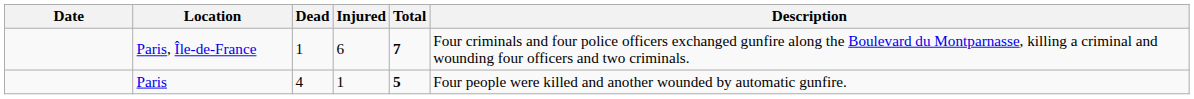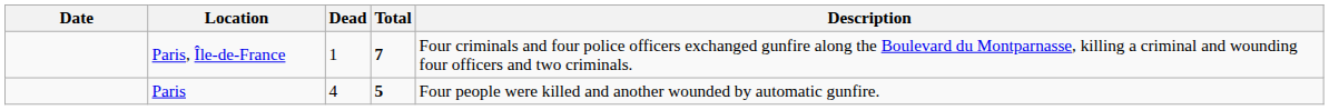- column: Injured | 6 | 1
